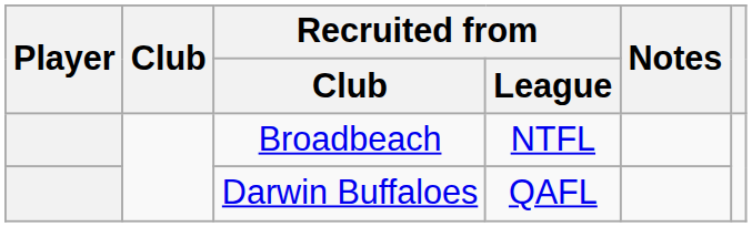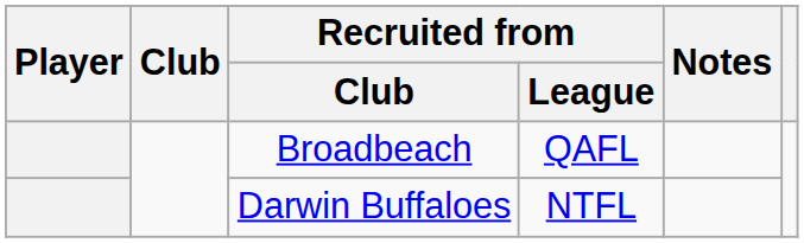Broadbeach | Recruited from / League: NTFL -> QAFL
Darwin Buffaloes | Recruited from / League: QAFL -> NTFL
